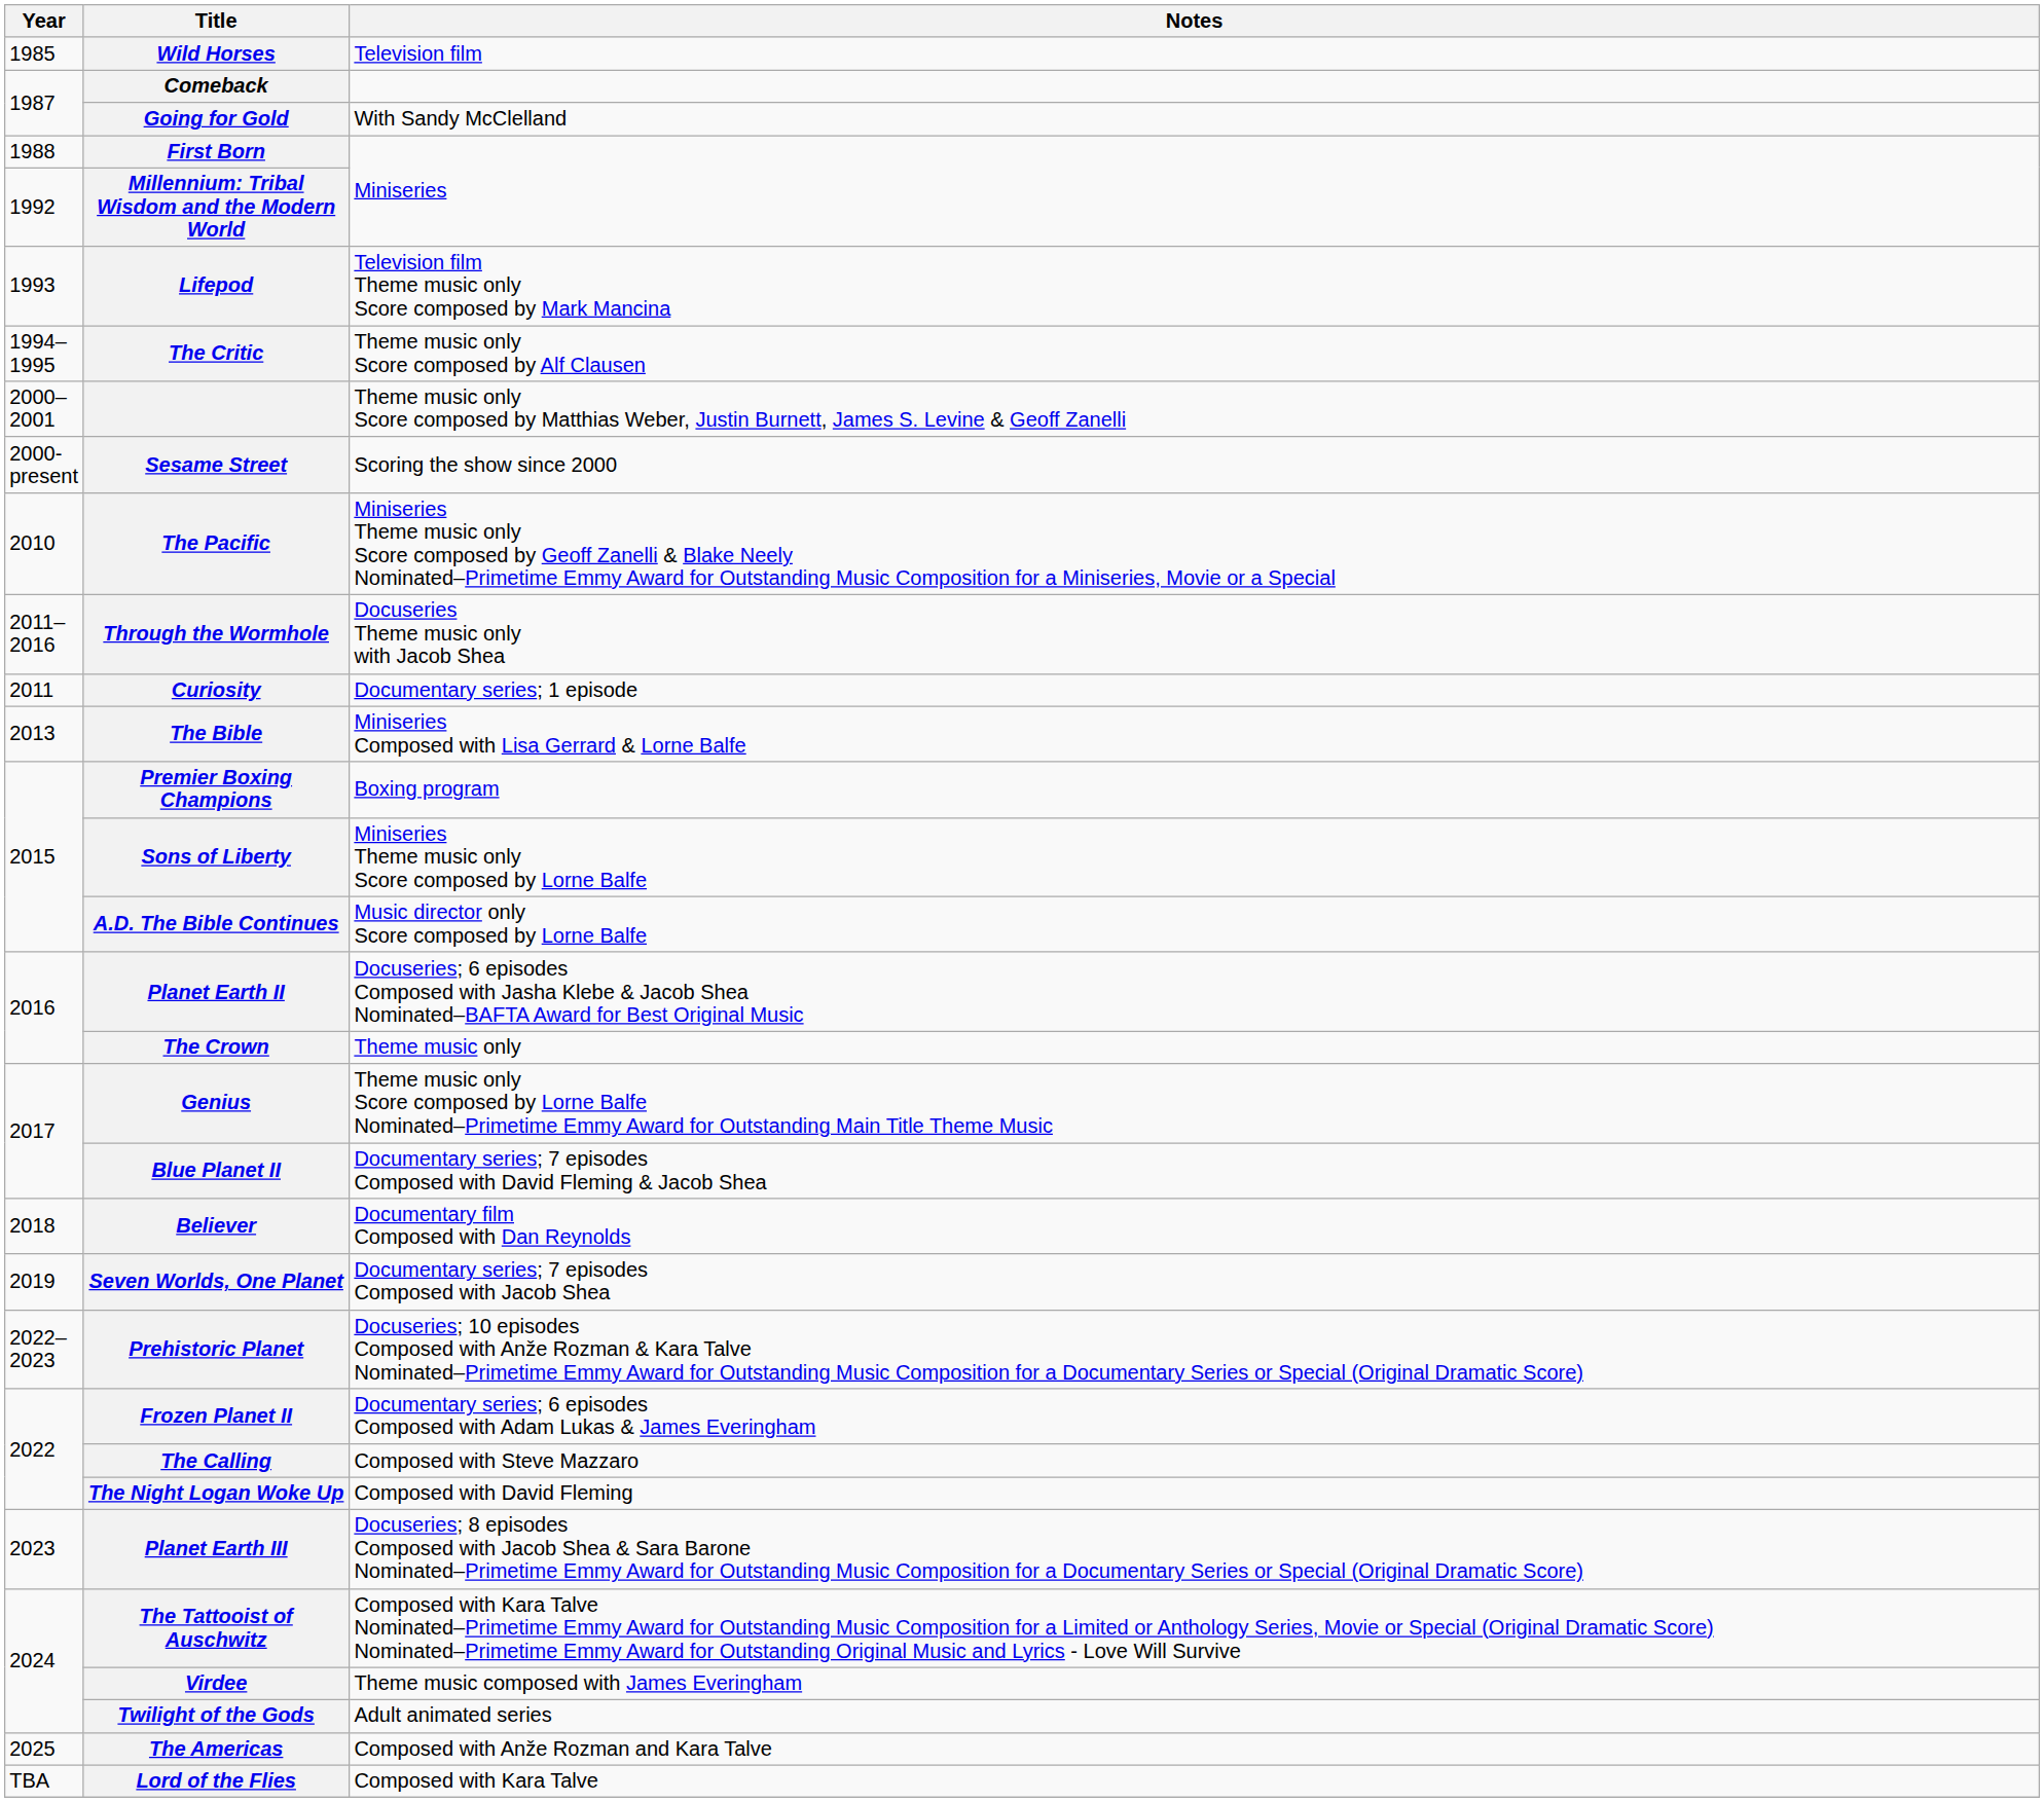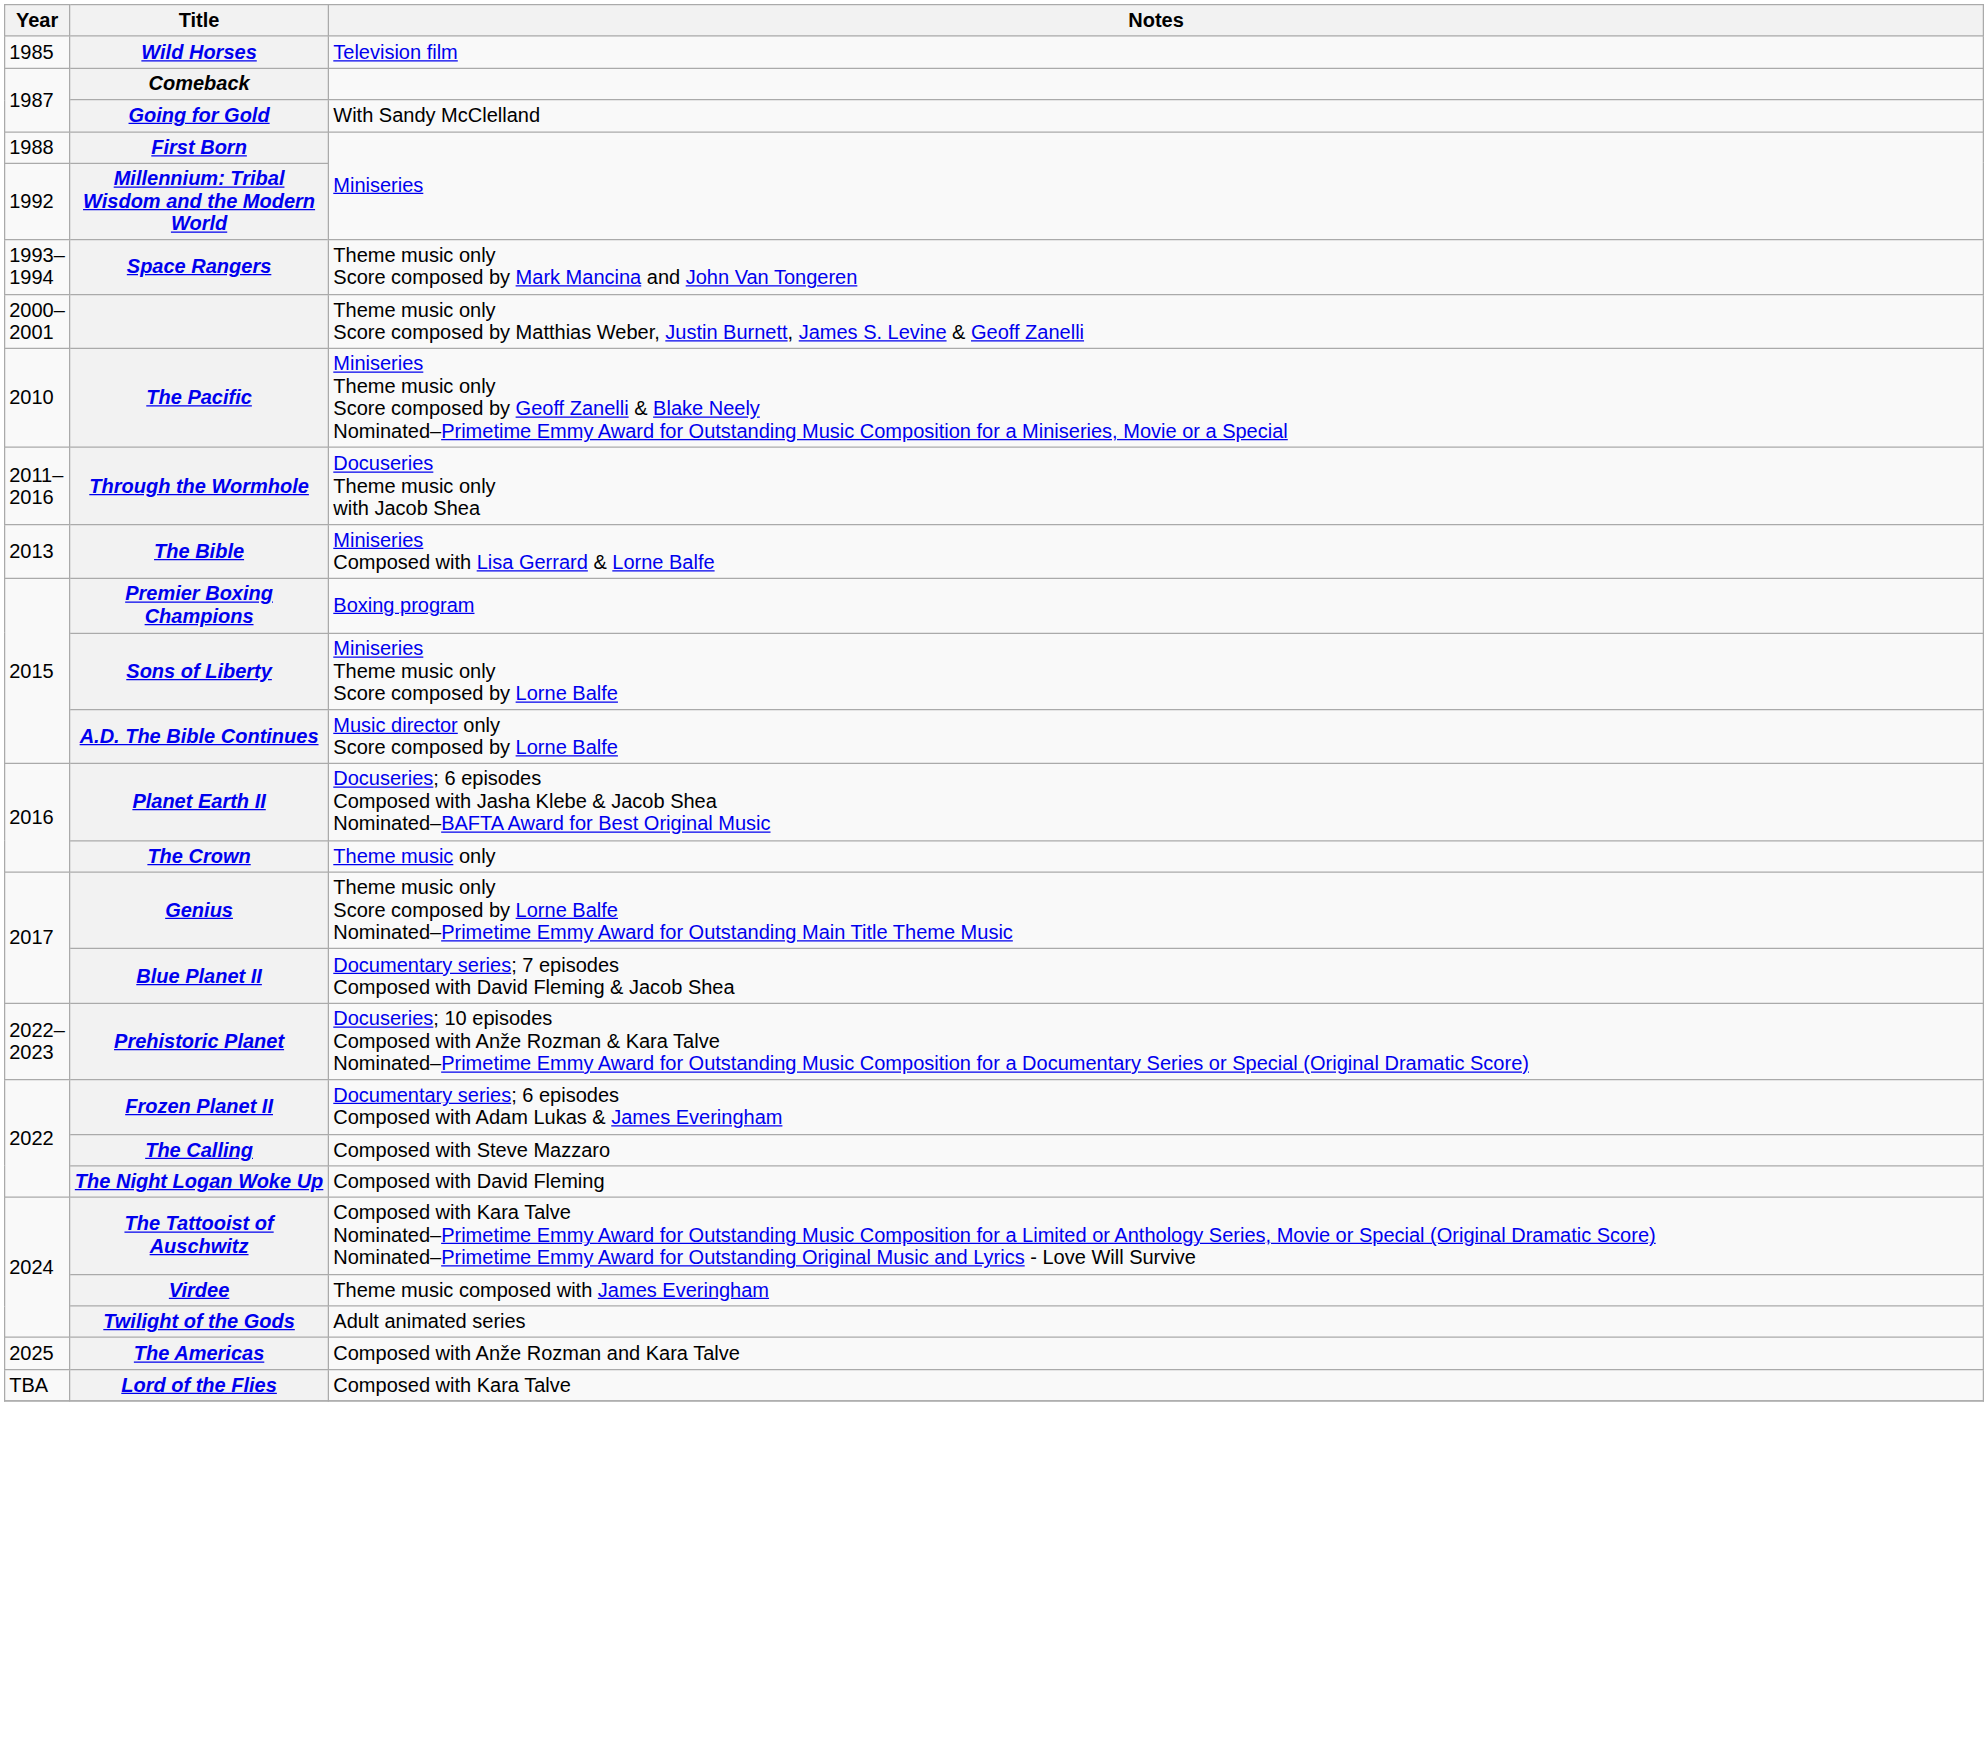- row: 1993 | Lifepod | Television film Theme music only Score composed by Mark Mancina
+ row: 1993–1994 | Space Rangers | Theme music only Score composed by Mark Mancina and John Van Tongeren
- row: 1994–1995 | The Critic | Theme music only Score composed by Alf Clausen
- row: 2000-present | Sesame Street | Scoring the show since 2000
- row: 2011 | Curiosity | Documentary series; 1 episode
- row: 2018 | Believer | Documentary film Composed with Dan Reynolds
- row: 2019 | Seven Worlds, One Planet | Documentary series; 7 episodes Composed with Jacob Shea
- row: 2023 | Planet Earth III | Docuseries; 8 episodes Composed with Jacob Shea & Sara Barone Nominated–Primetime Emmy Award for Outstanding Music Composition for a Documentary Series or Special (Original Dramatic Score)
